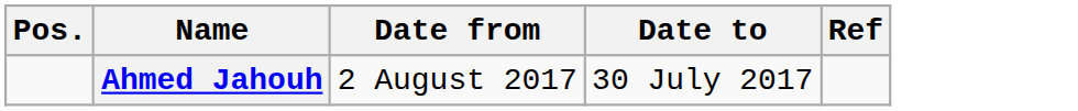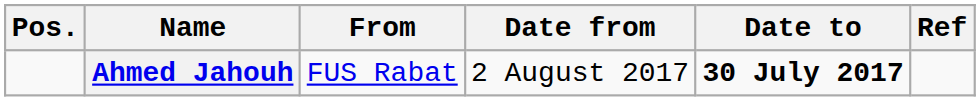+ column: From | FUS Rabat
Ahmed Jahouh | Date to: normal -> bold
